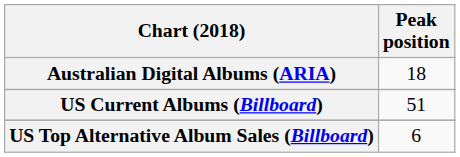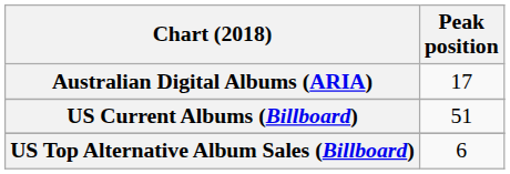Australian Digital Albums (ARIA) | Peak position: 18 -> 17
